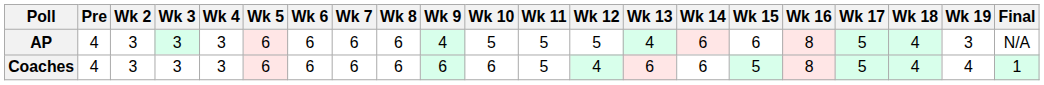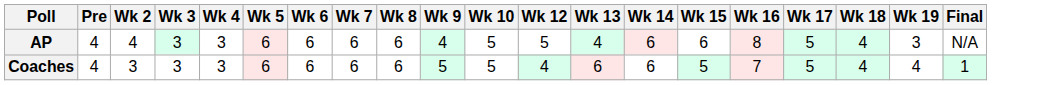- column: Wk 11 | 5 | 5
AP | Wk 2: 3 -> 4
Coaches | Wk 9: 6 -> 5
Coaches | Wk 10: 6 -> 5
Coaches | Wk 16: 8 -> 7
